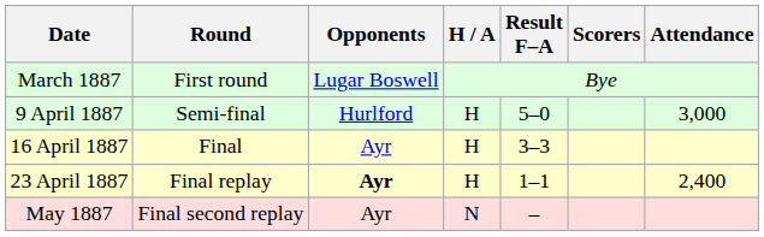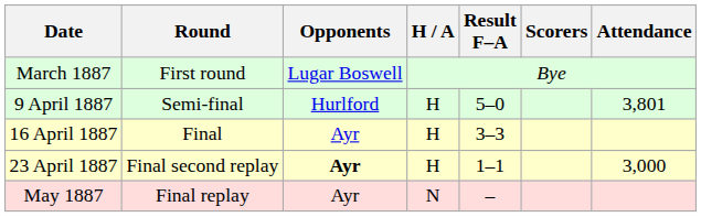9 April 1887 | Attendance: 3,000 -> 3,801
23 April 1887 | Round: Final replay -> Final second replay
23 April 1887 | Attendance: 2,400 -> 3,000
May 1887 | Round: Final second replay -> Final replay
